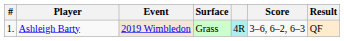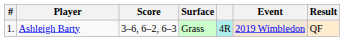columns swapped: Event <-> Score
